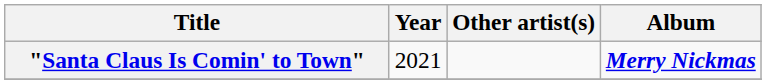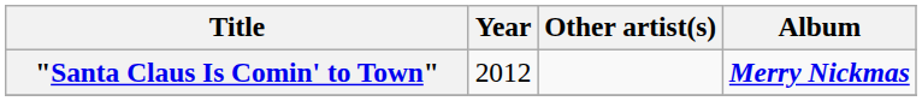"Santa Claus Is Comin' to Town" | Year: 2021 -> 2012
